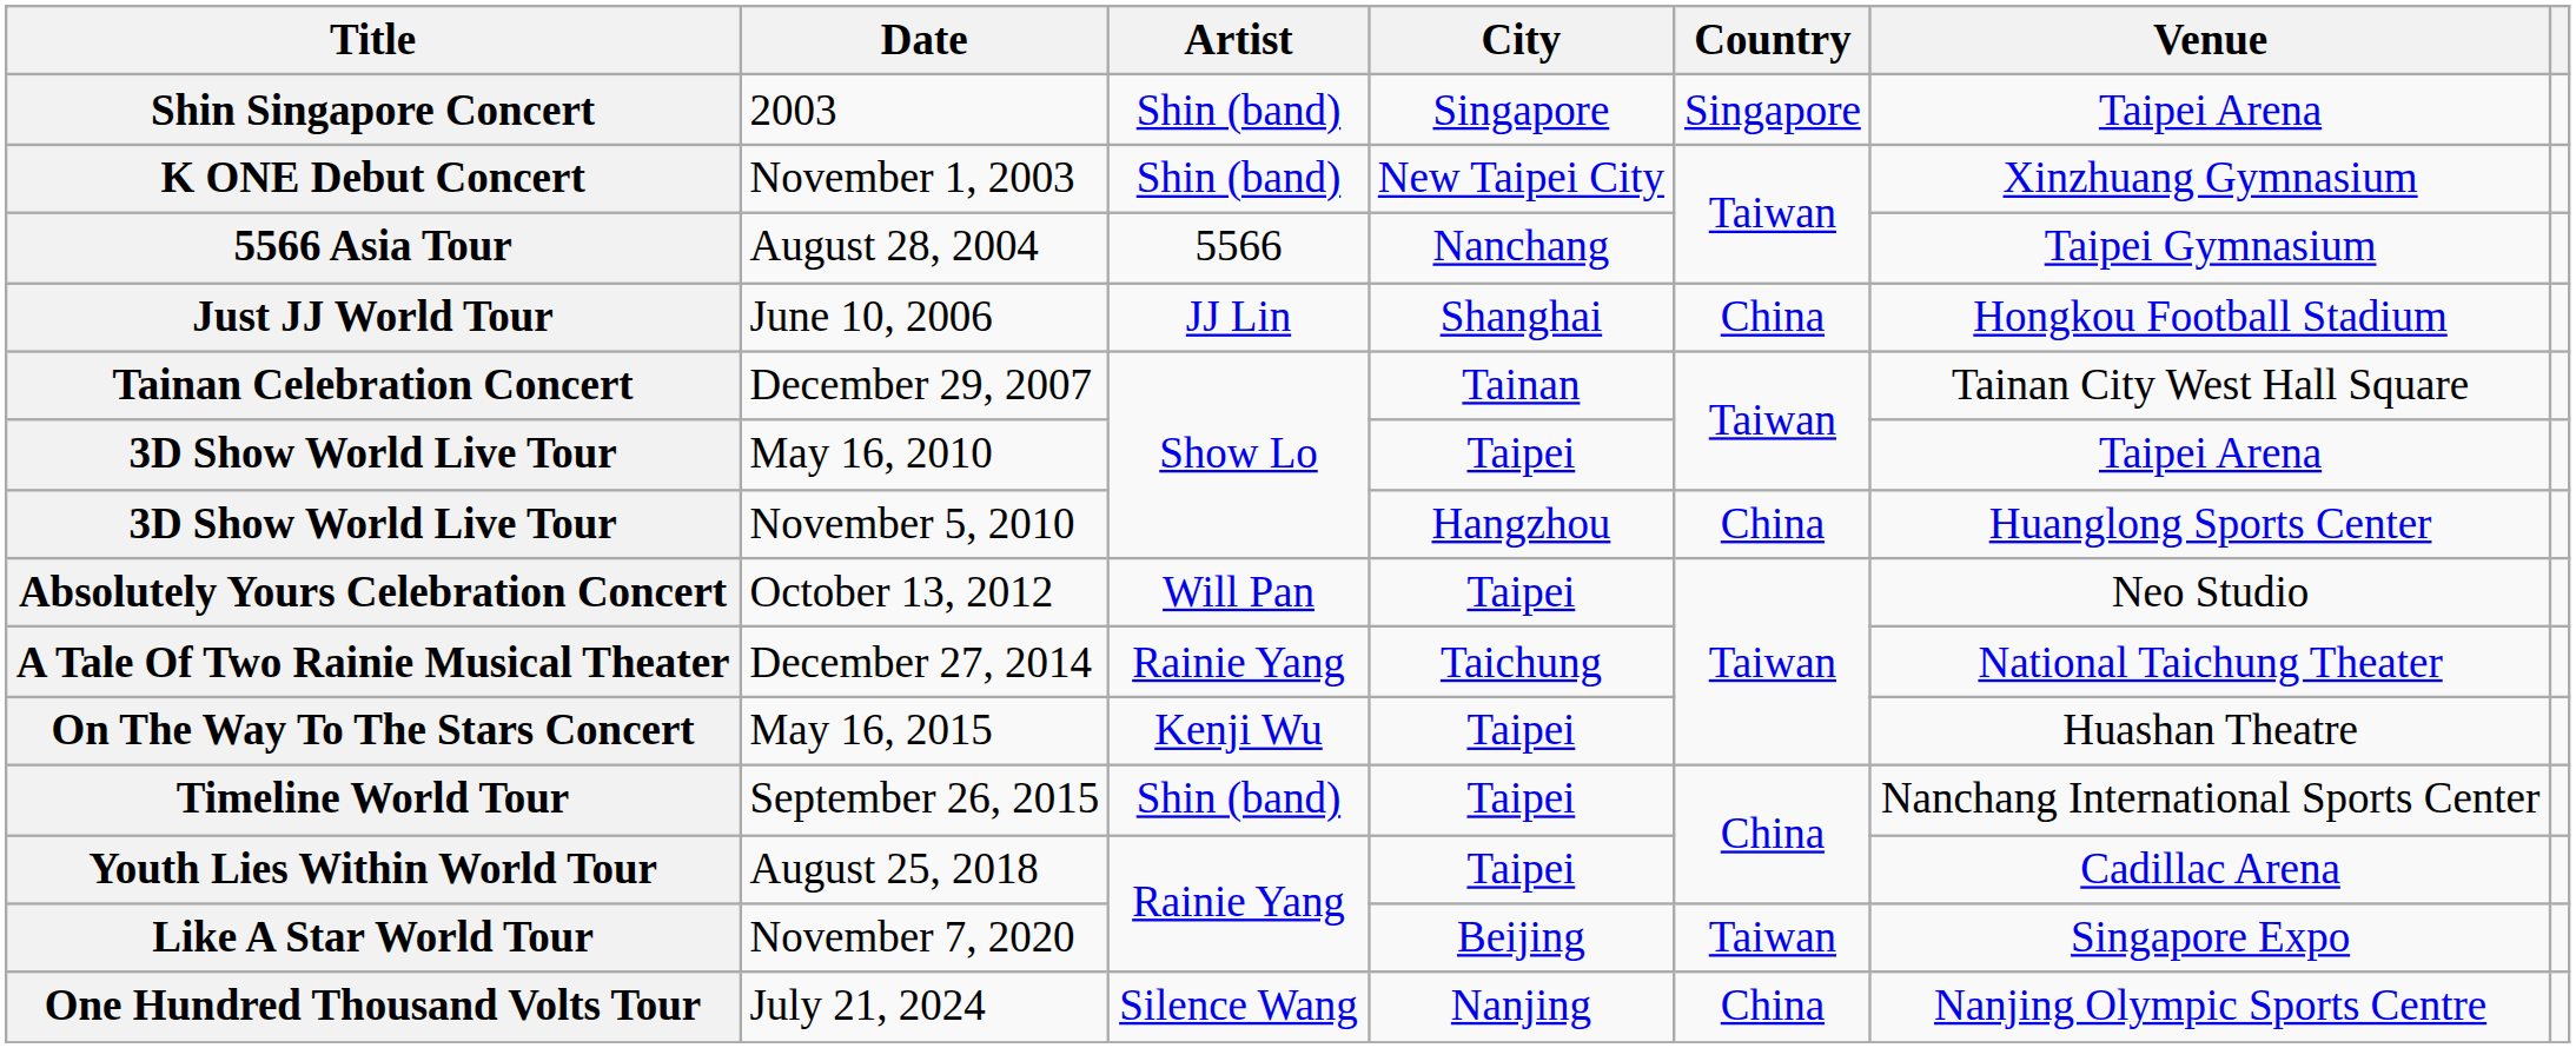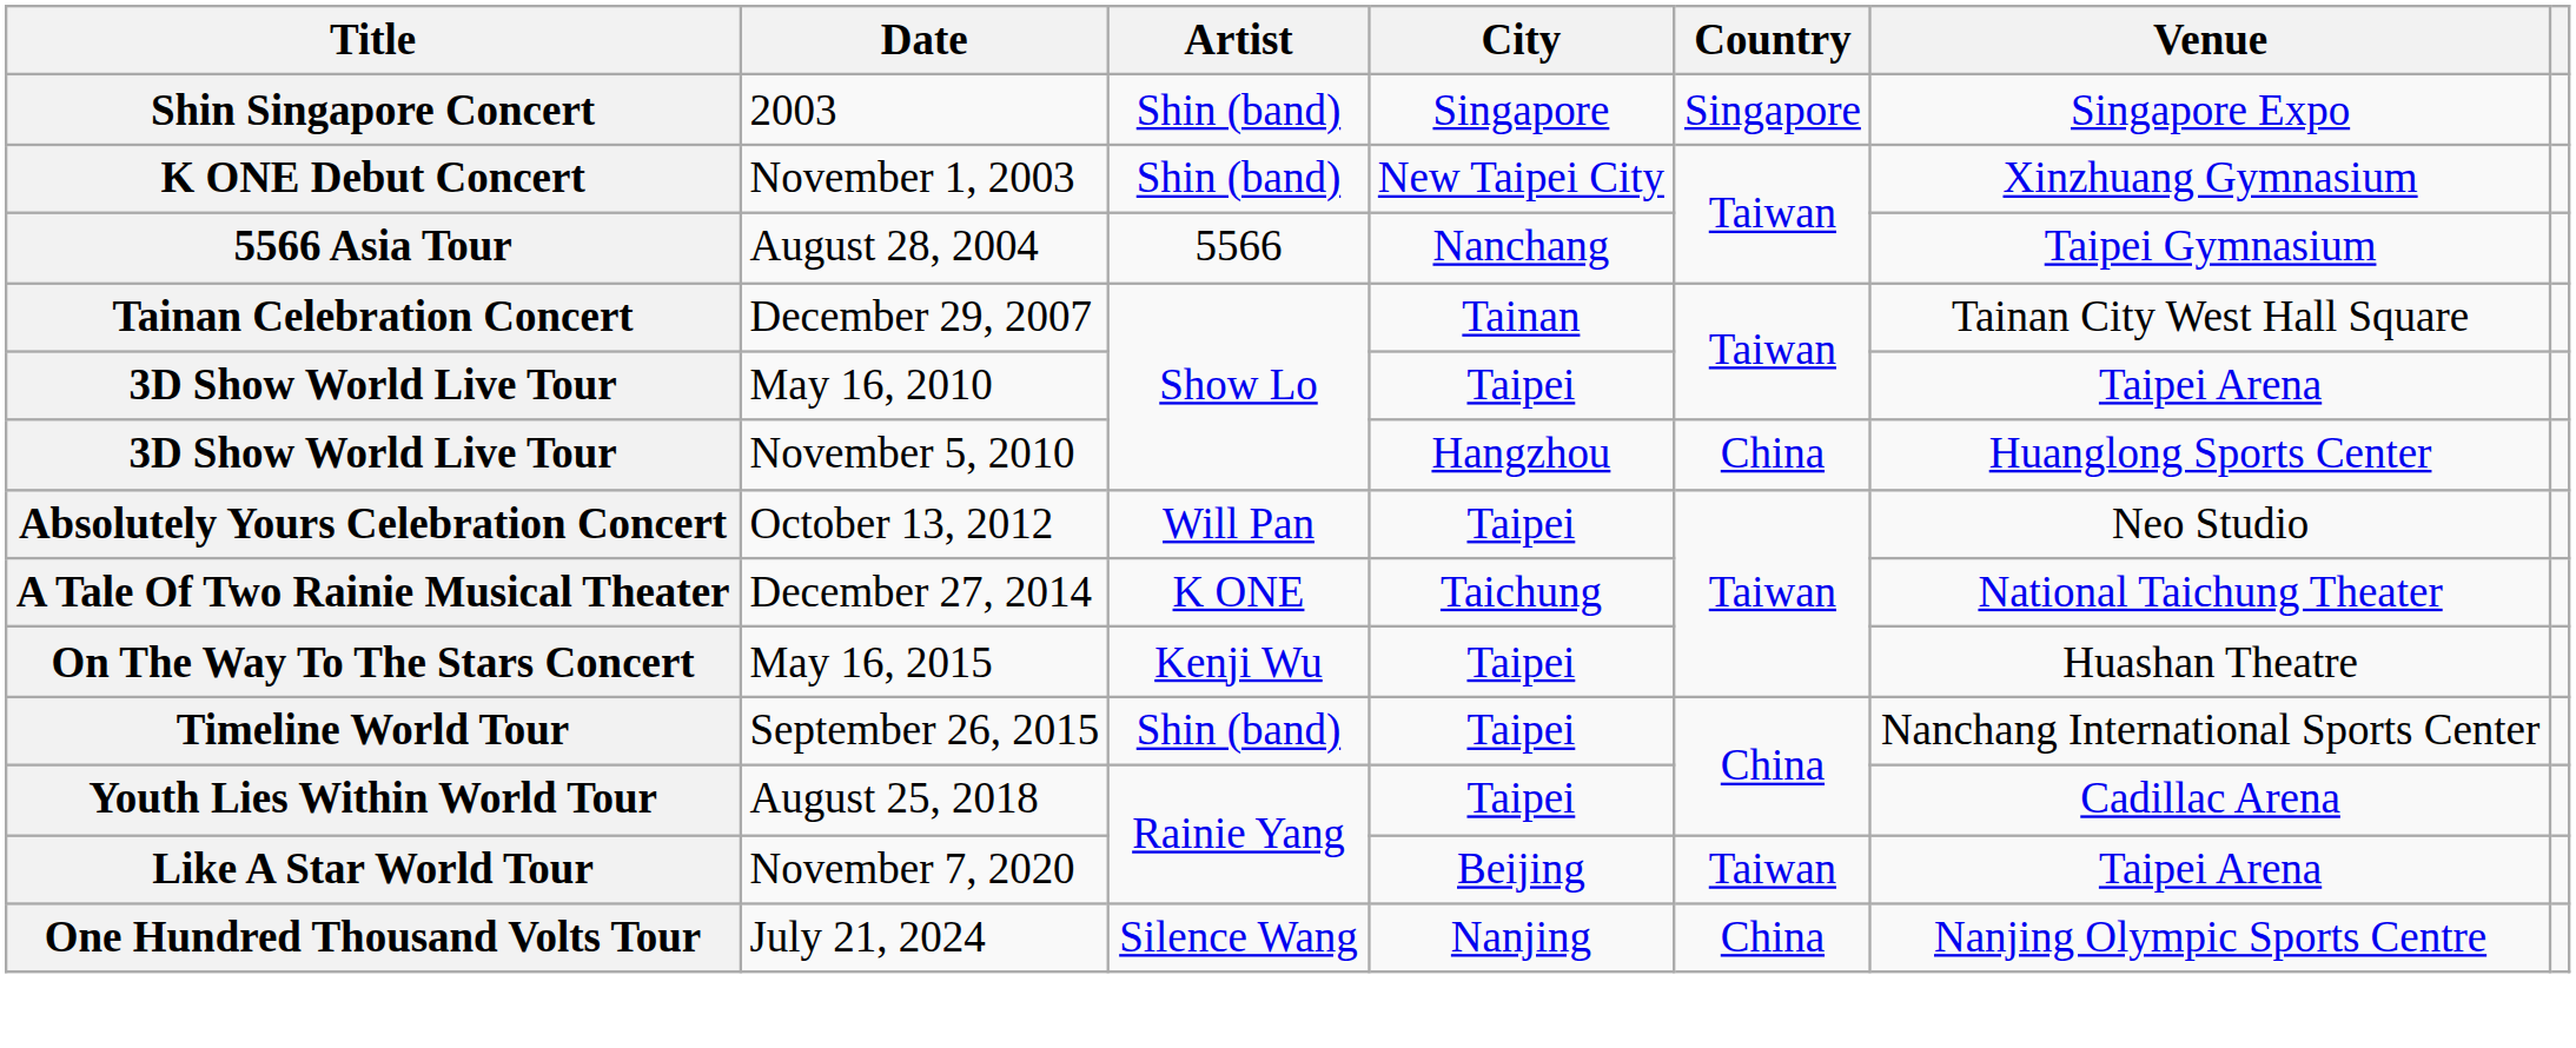Shin Singapore Concert | Venue: Taipei Arena -> Singapore Expo
- row: Just JJ World Tour | June 10, 2006 | JJ Lin | Shanghai | China | Hongkou Football Stadium
A Tale Of Two Rainie Musical Theater | Artist: Rainie Yang -> K ONE
Like A Star World Tour | Venue: Singapore Expo -> Taipei Arena
